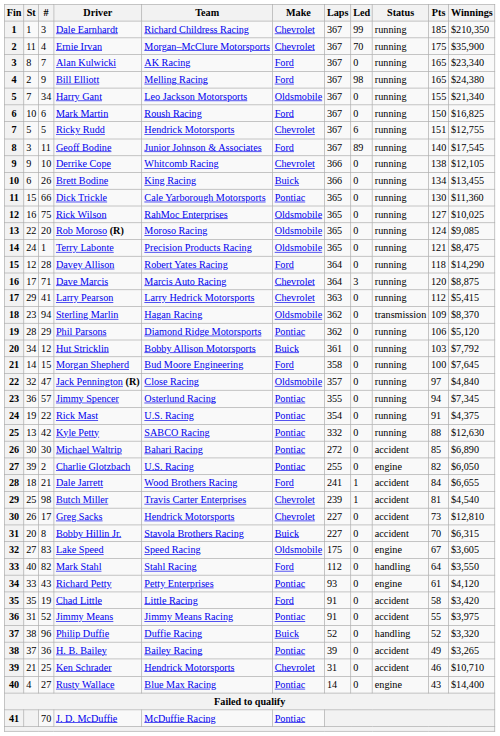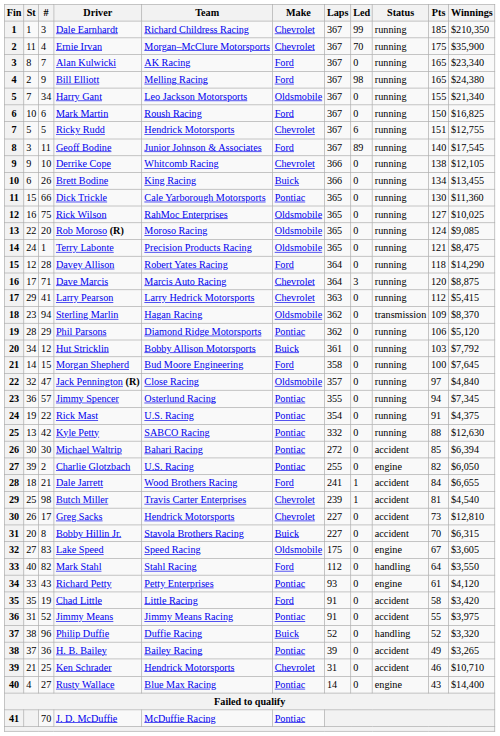Michael Waltrip | Winnings: $6,890 -> $6,394
